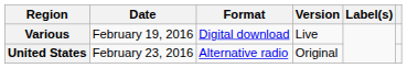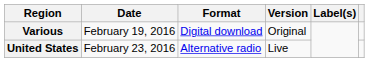Various | Version: Live -> Original
United States | Version: Original -> Live
